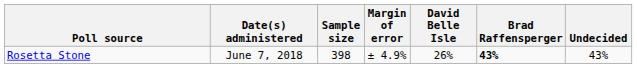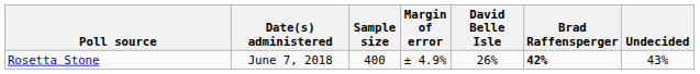Rosetta Stone | Sample size: 398 -> 400
Rosetta Stone | Brad Raffensperger: 43% -> 42%
